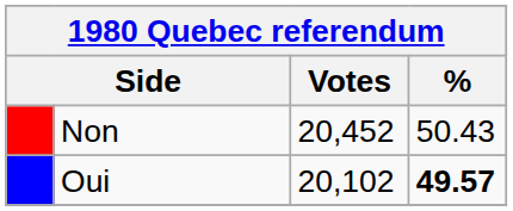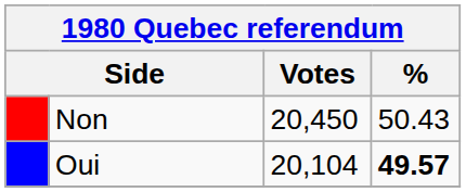Non | Votes: 20,452 -> 20,450
Oui | Votes: 20,102 -> 20,104
